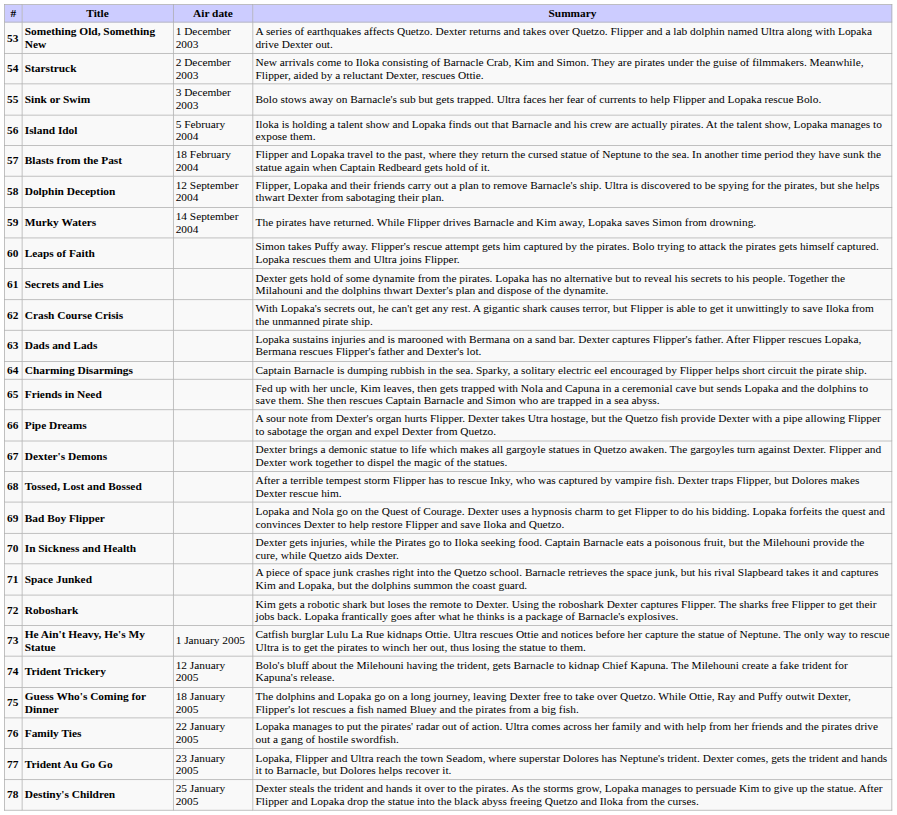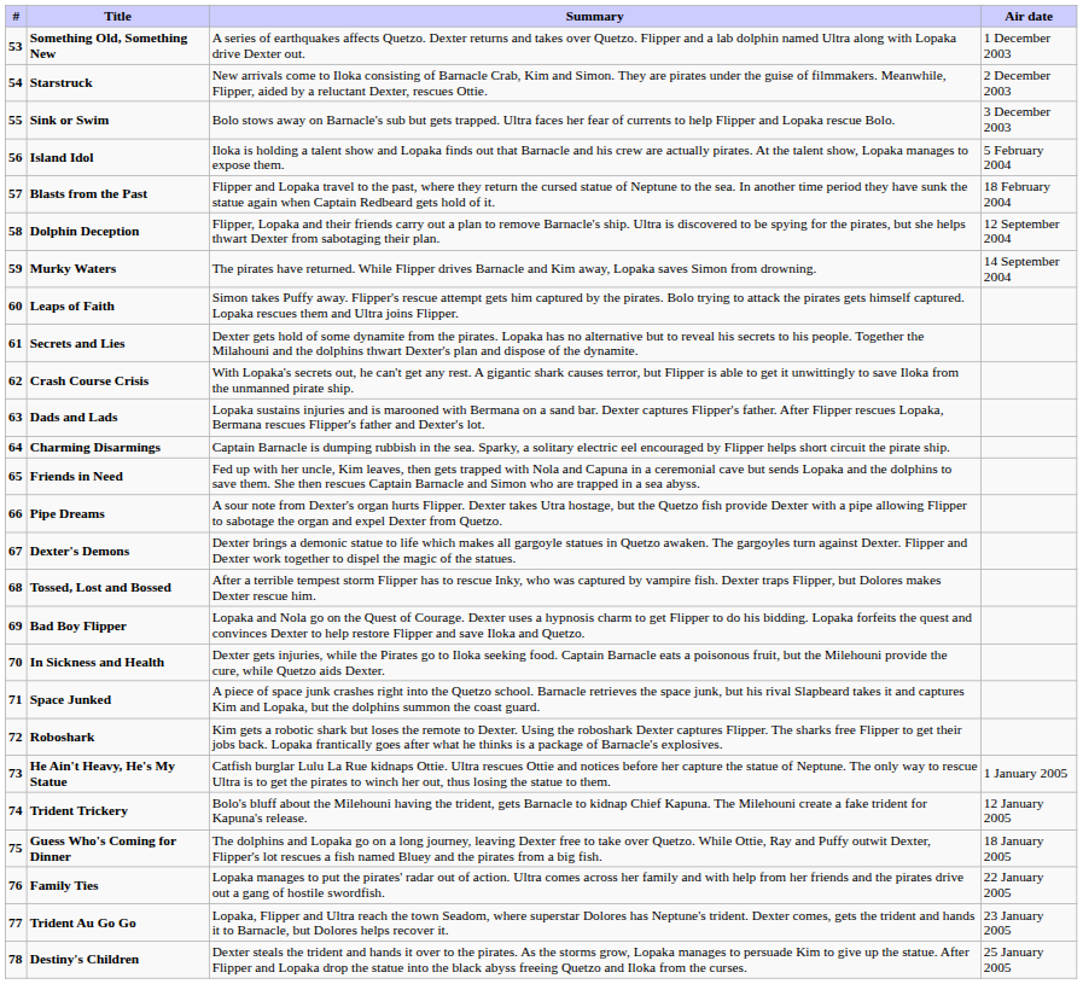columns swapped: Summary <-> Air date
